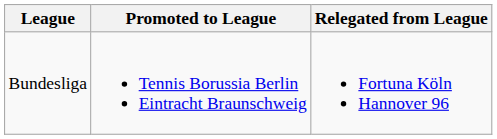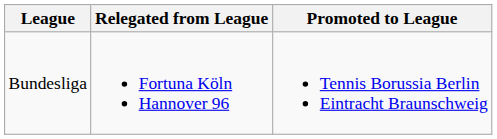columns swapped: Promoted to League <-> Relegated from League
